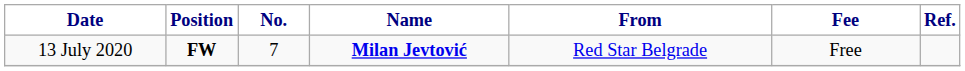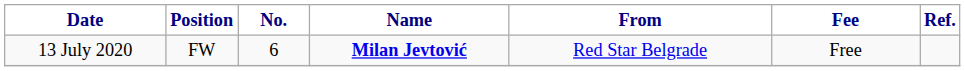13 July 2020 | Position: bold -> normal
13 July 2020 | No.: 7 -> 6
